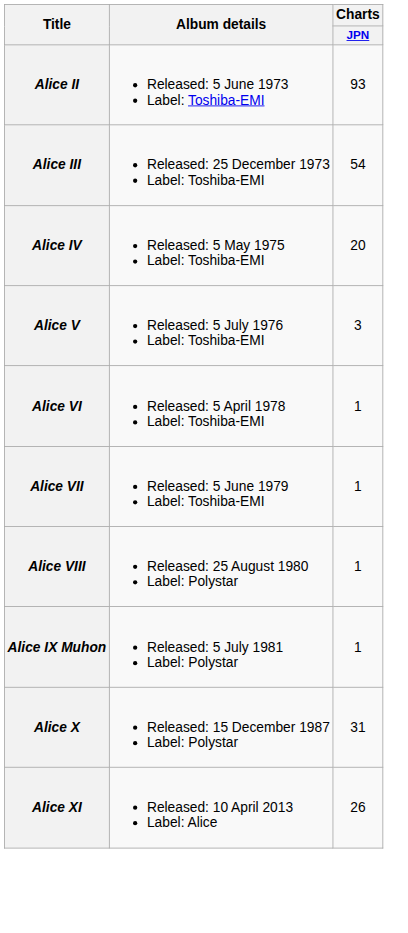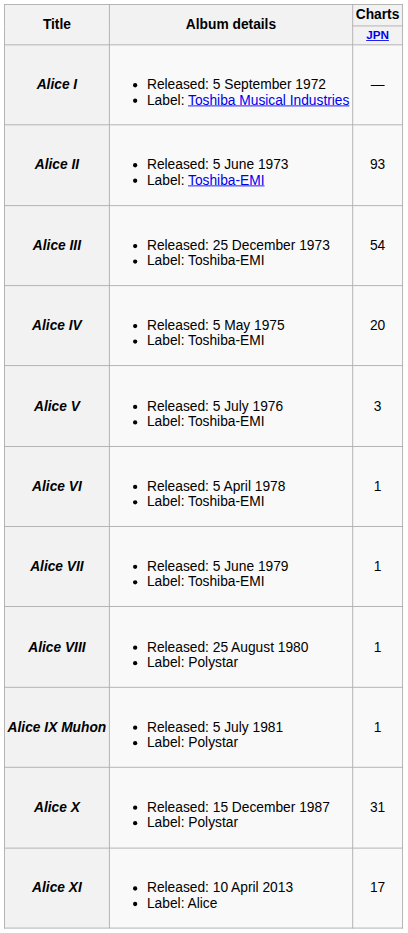+ row: Alice I | Released: 5 September 1972 Label: Toshiba Musical Industries | —
Alice XI | Charts / JPN: 26 -> 17
